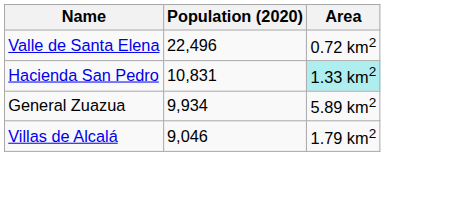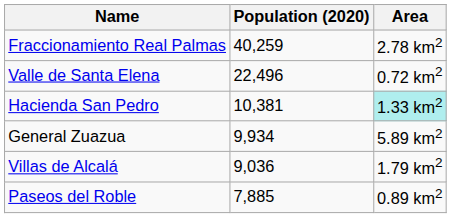+ row: Fraccionamiento Real Palmas | 40,259 | 2.78 km2
Hacienda San Pedro | Population (2020): 10,831 -> 10,381
Villas de Alcalá | Population (2020): 9,046 -> 9,036
+ row: Paseos del Roble | 7,885 | 0.89 km2
